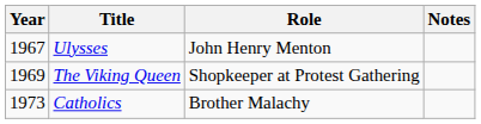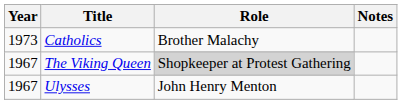rows swapped: Ulysses <-> Catholics
The Viking Queen | Year: 1969 -> 1967
The Viking Queen | Role: no background -> lightgrey background
